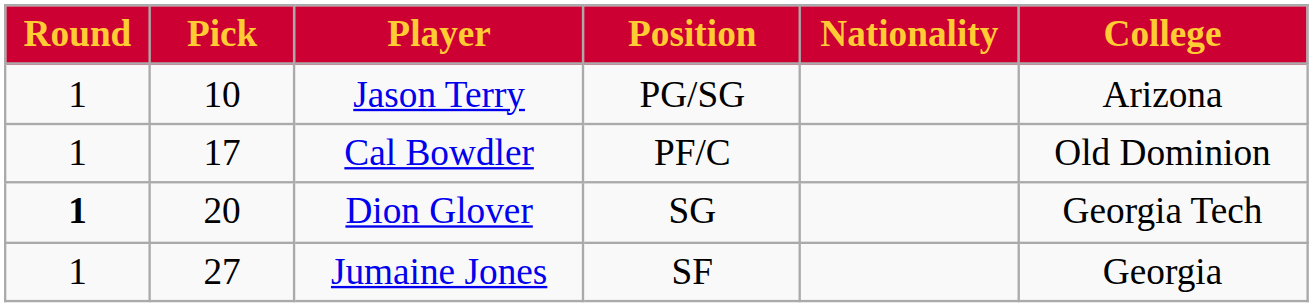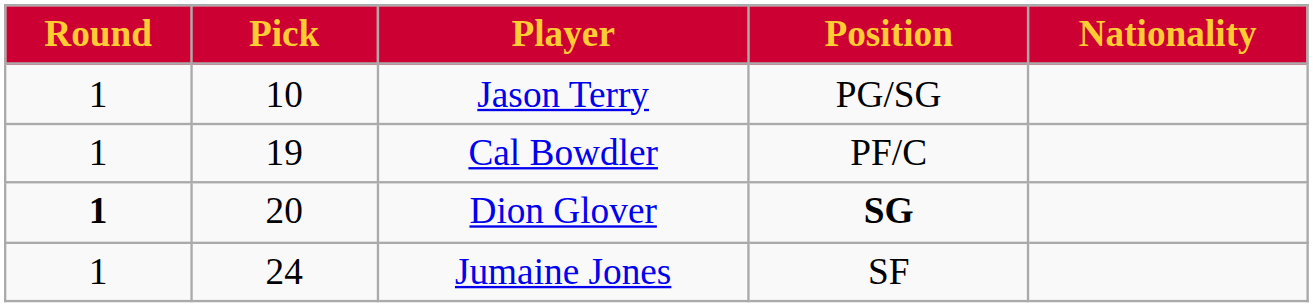- column: College | Arizona | Old Dominion | Georgia Tech | Georgia
Cal Bowdler | Pick: 17 -> 19
Dion Glover | Position: normal -> bold
Jumaine Jones | Pick: 27 -> 24
